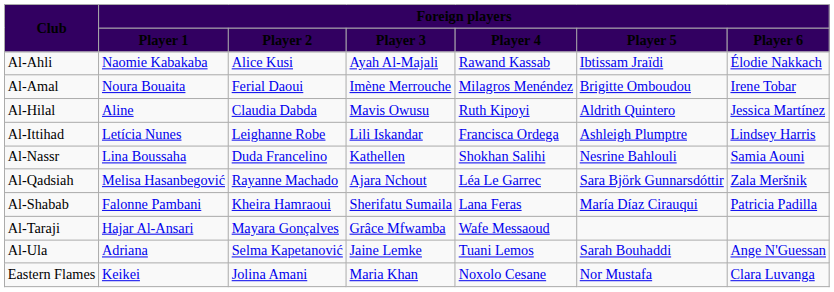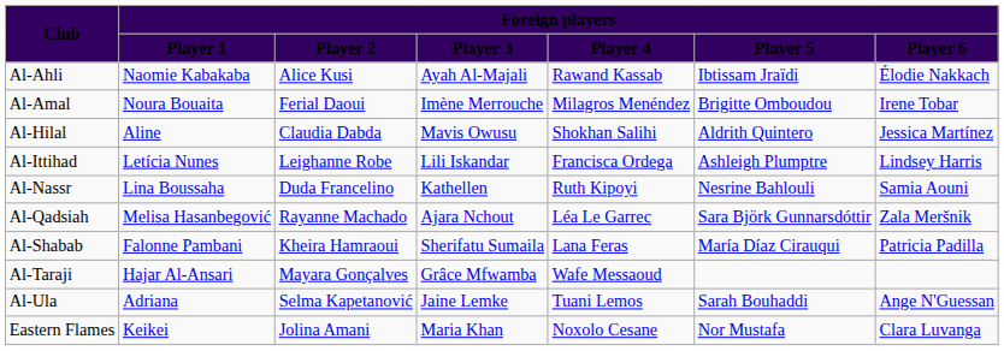Al-Hilal | Foreign players / Player 4: Ruth Kipoyi -> Shokhan Salihi
Al-Nassr | Foreign players / Player 4: Shokhan Salihi -> Ruth Kipoyi
